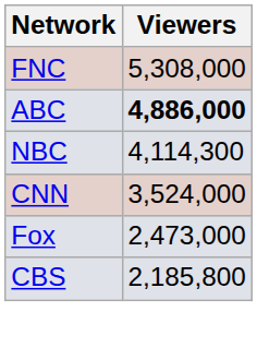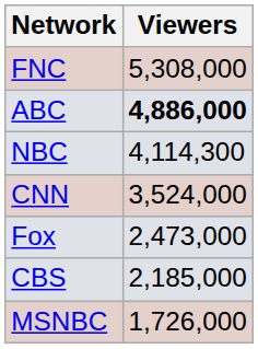CBS | Viewers: 2,185,800 -> 2,185,000
+ row: MSNBC | 1,726,000
